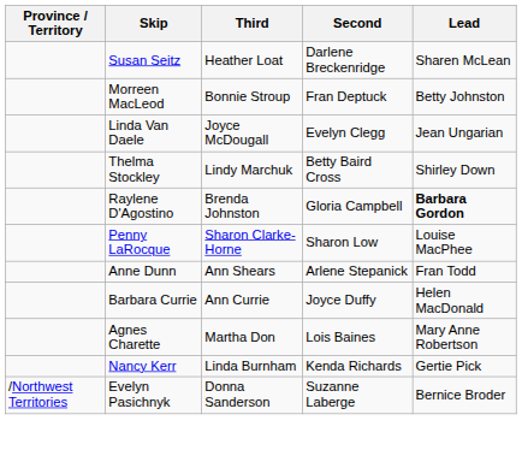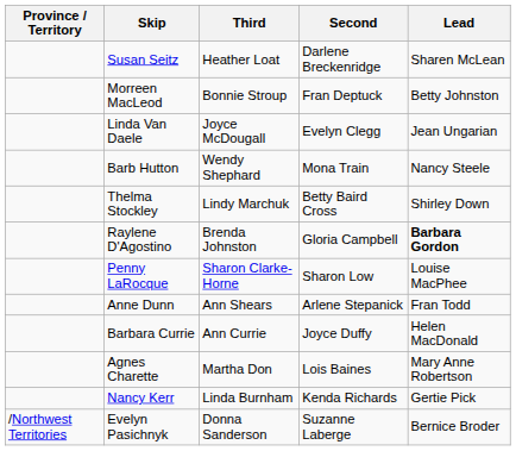+ row: Barb Hutton | Wendy Shephard | Mona Train | Nancy Steele
